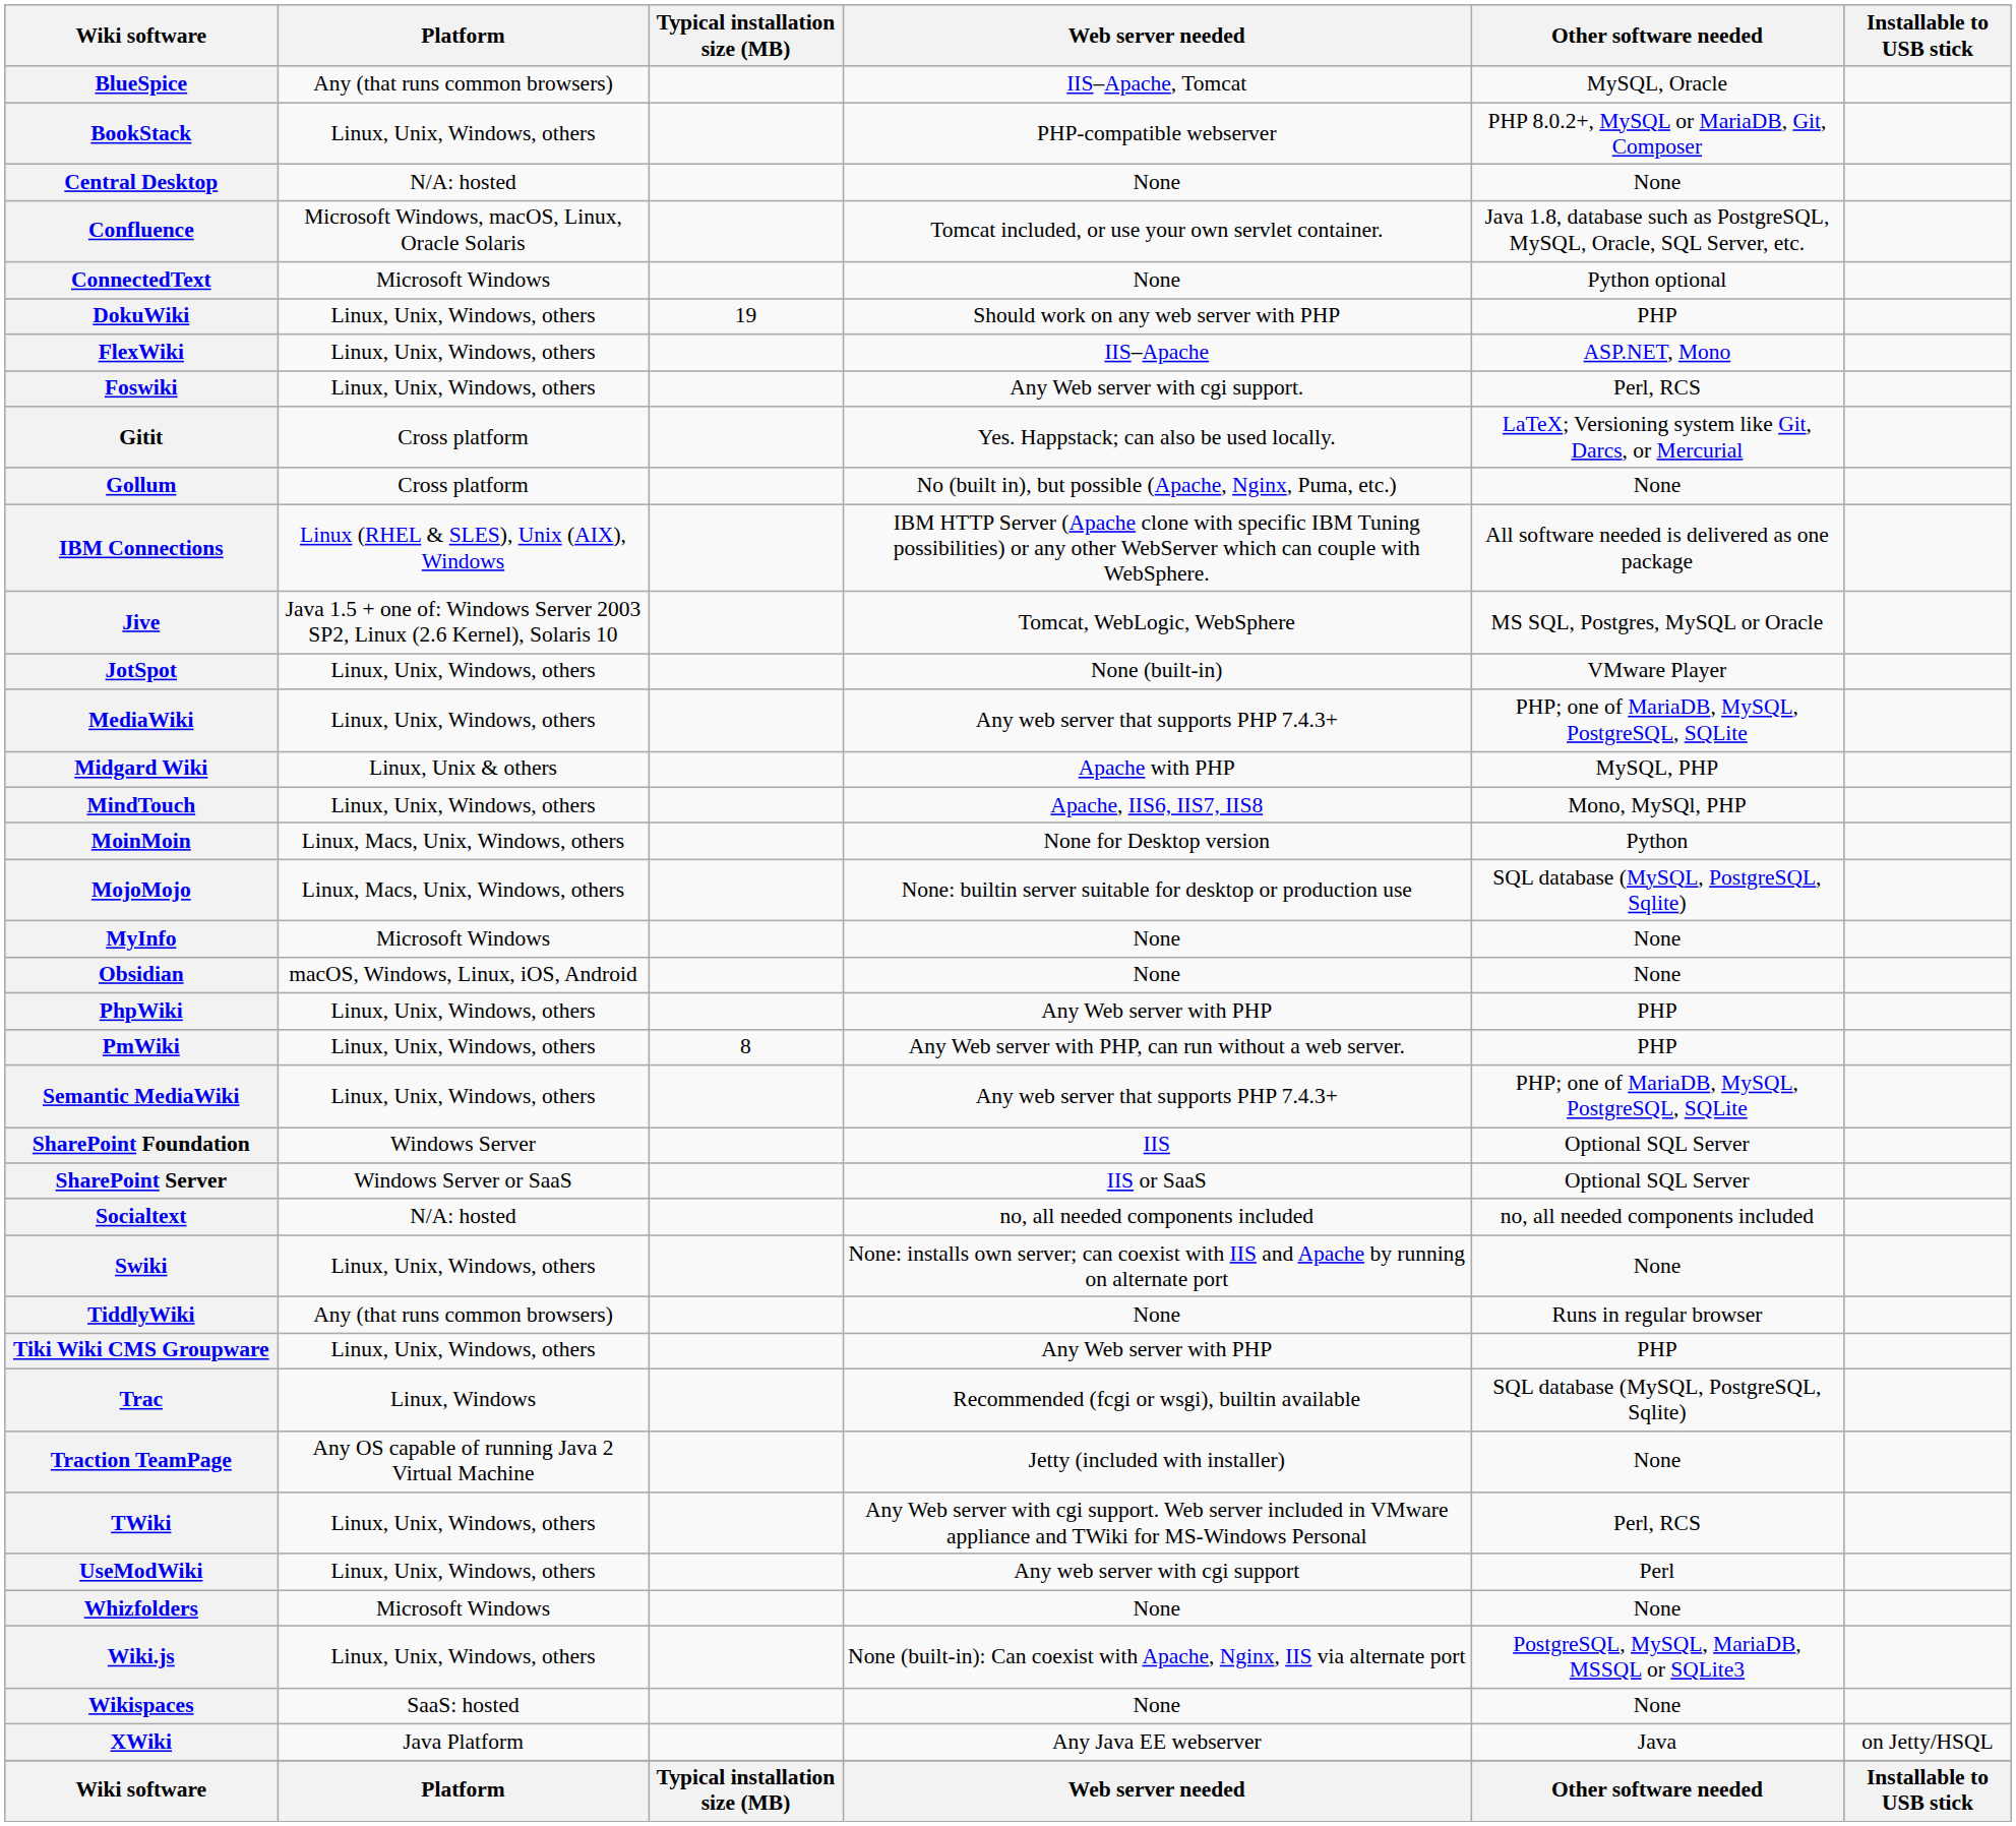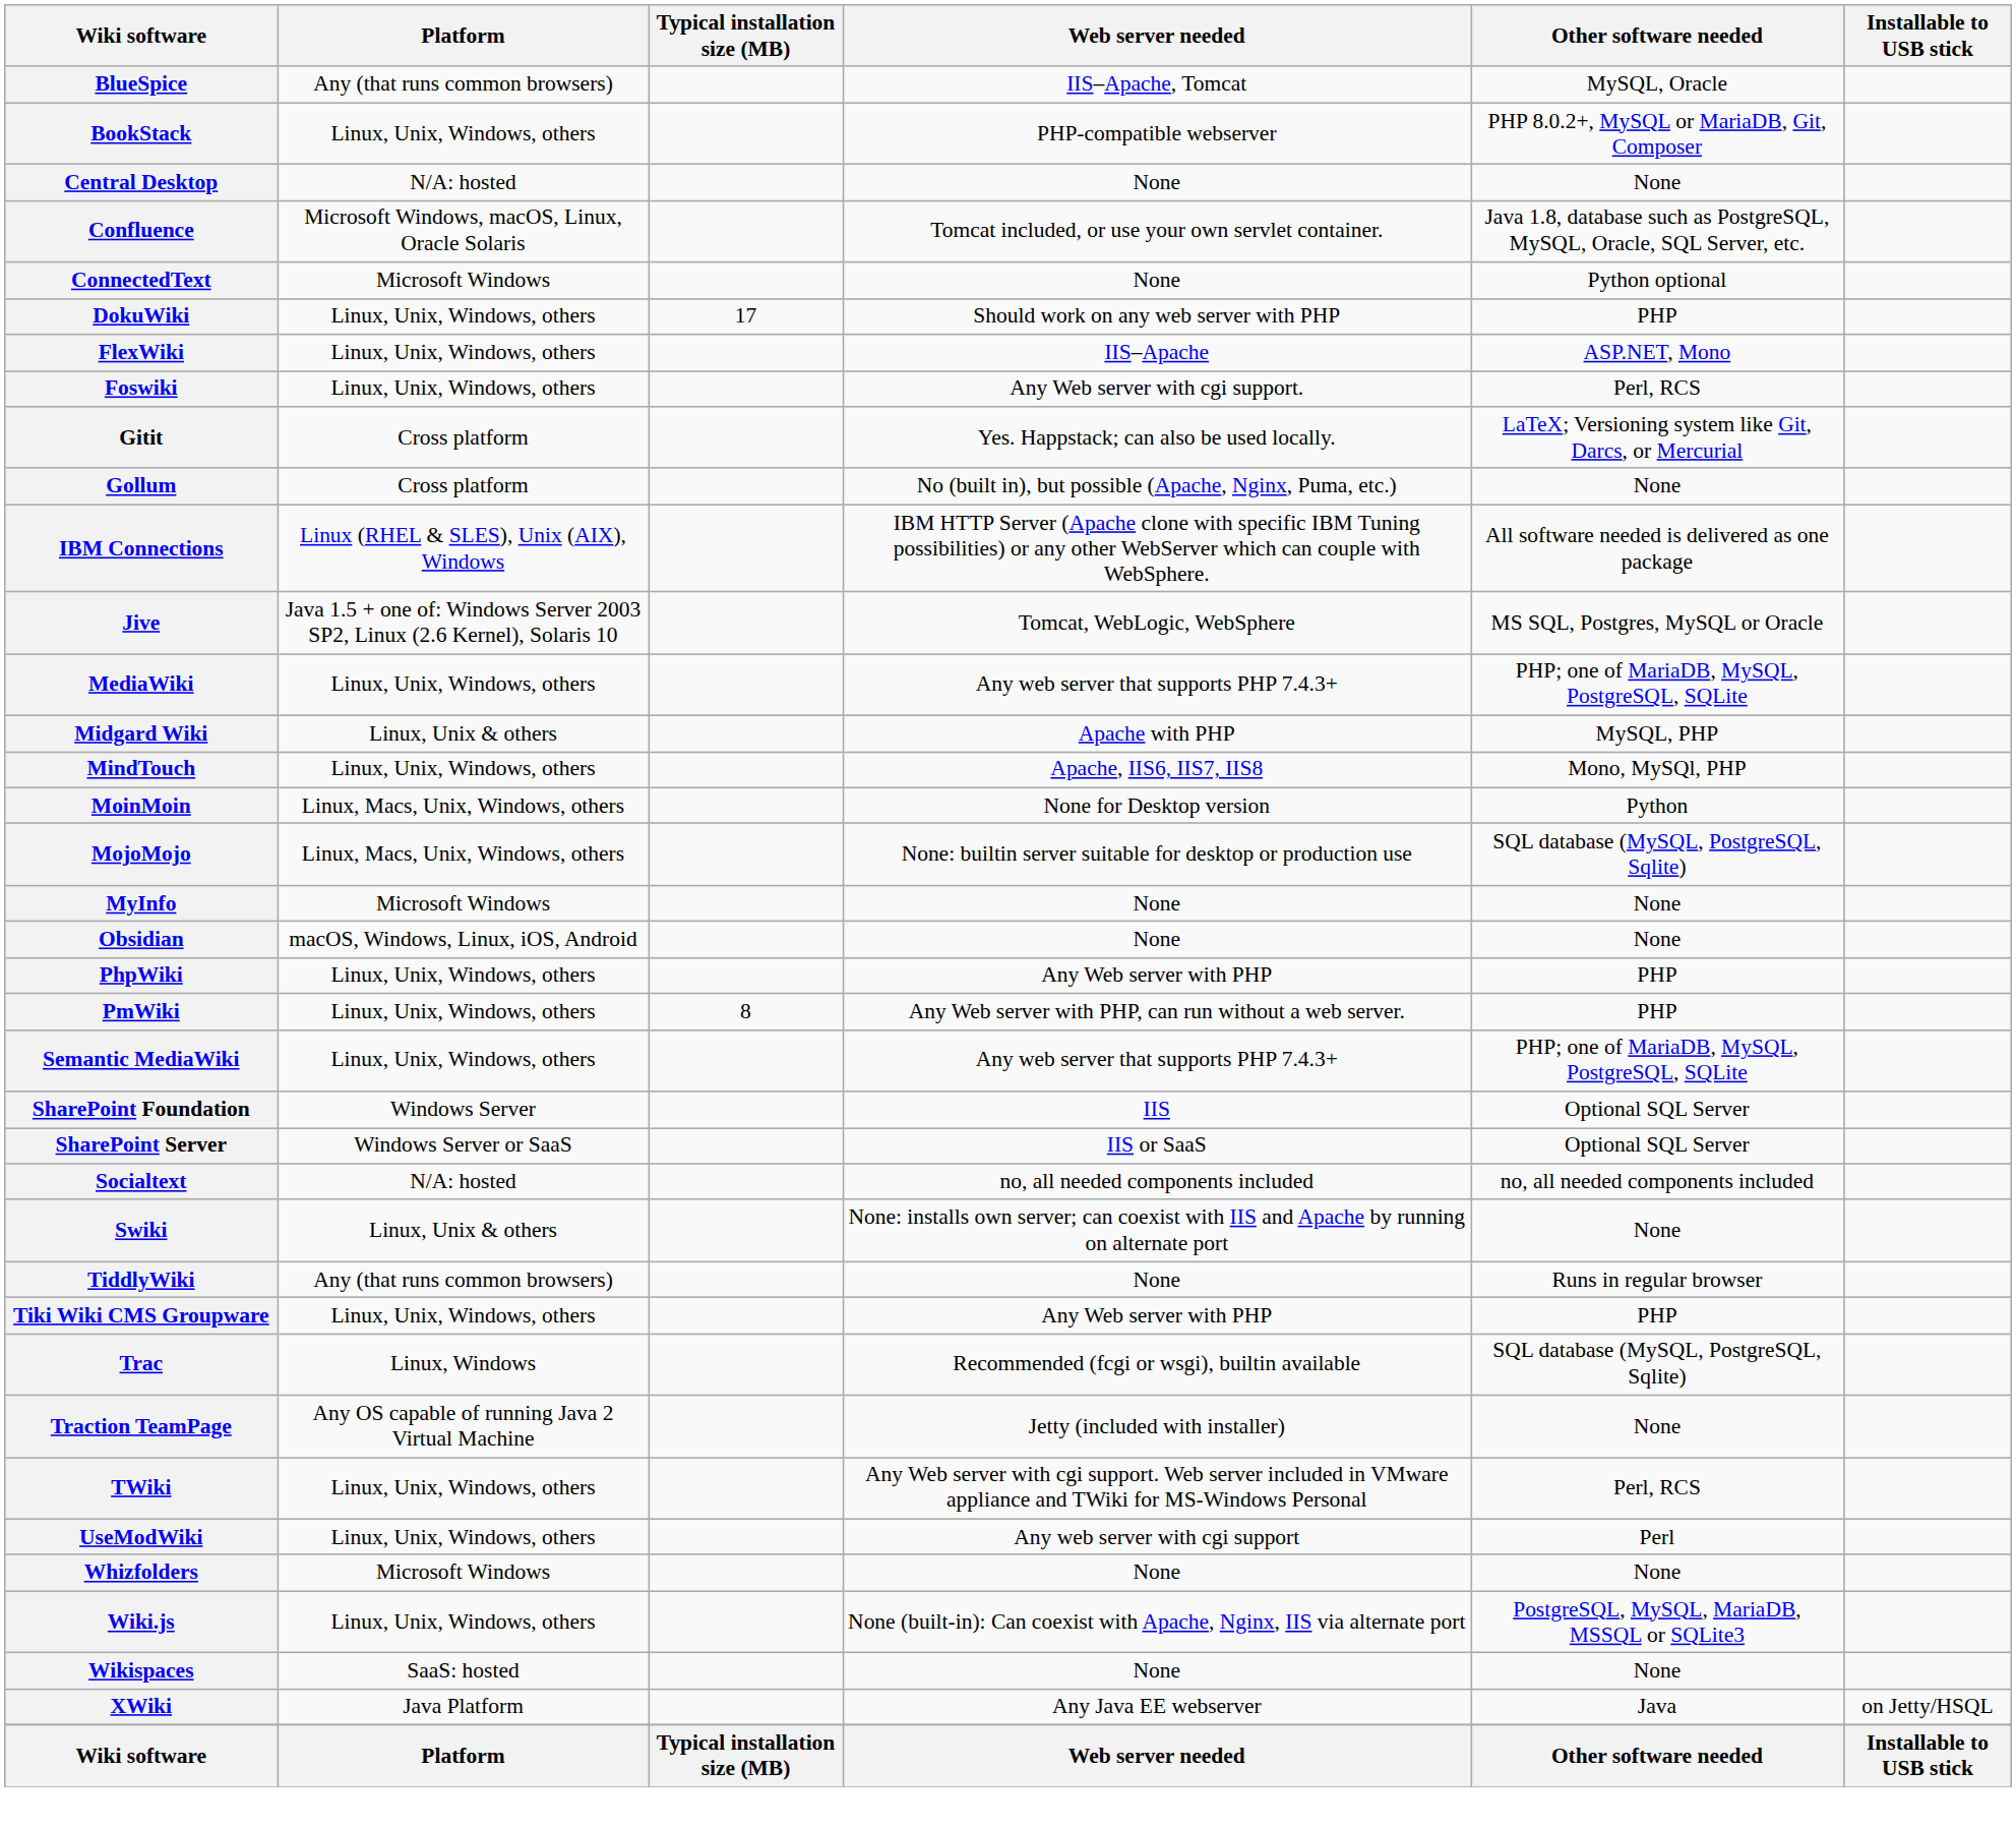DokuWiki | Typical installation size (MB): 19 -> 17
- row: JotSpot | Linux, Unix, Windows, others | None (built-in) | VMware Player
Swiki | Platform: Linux, Unix, Windows, others -> Linux, Unix & others
